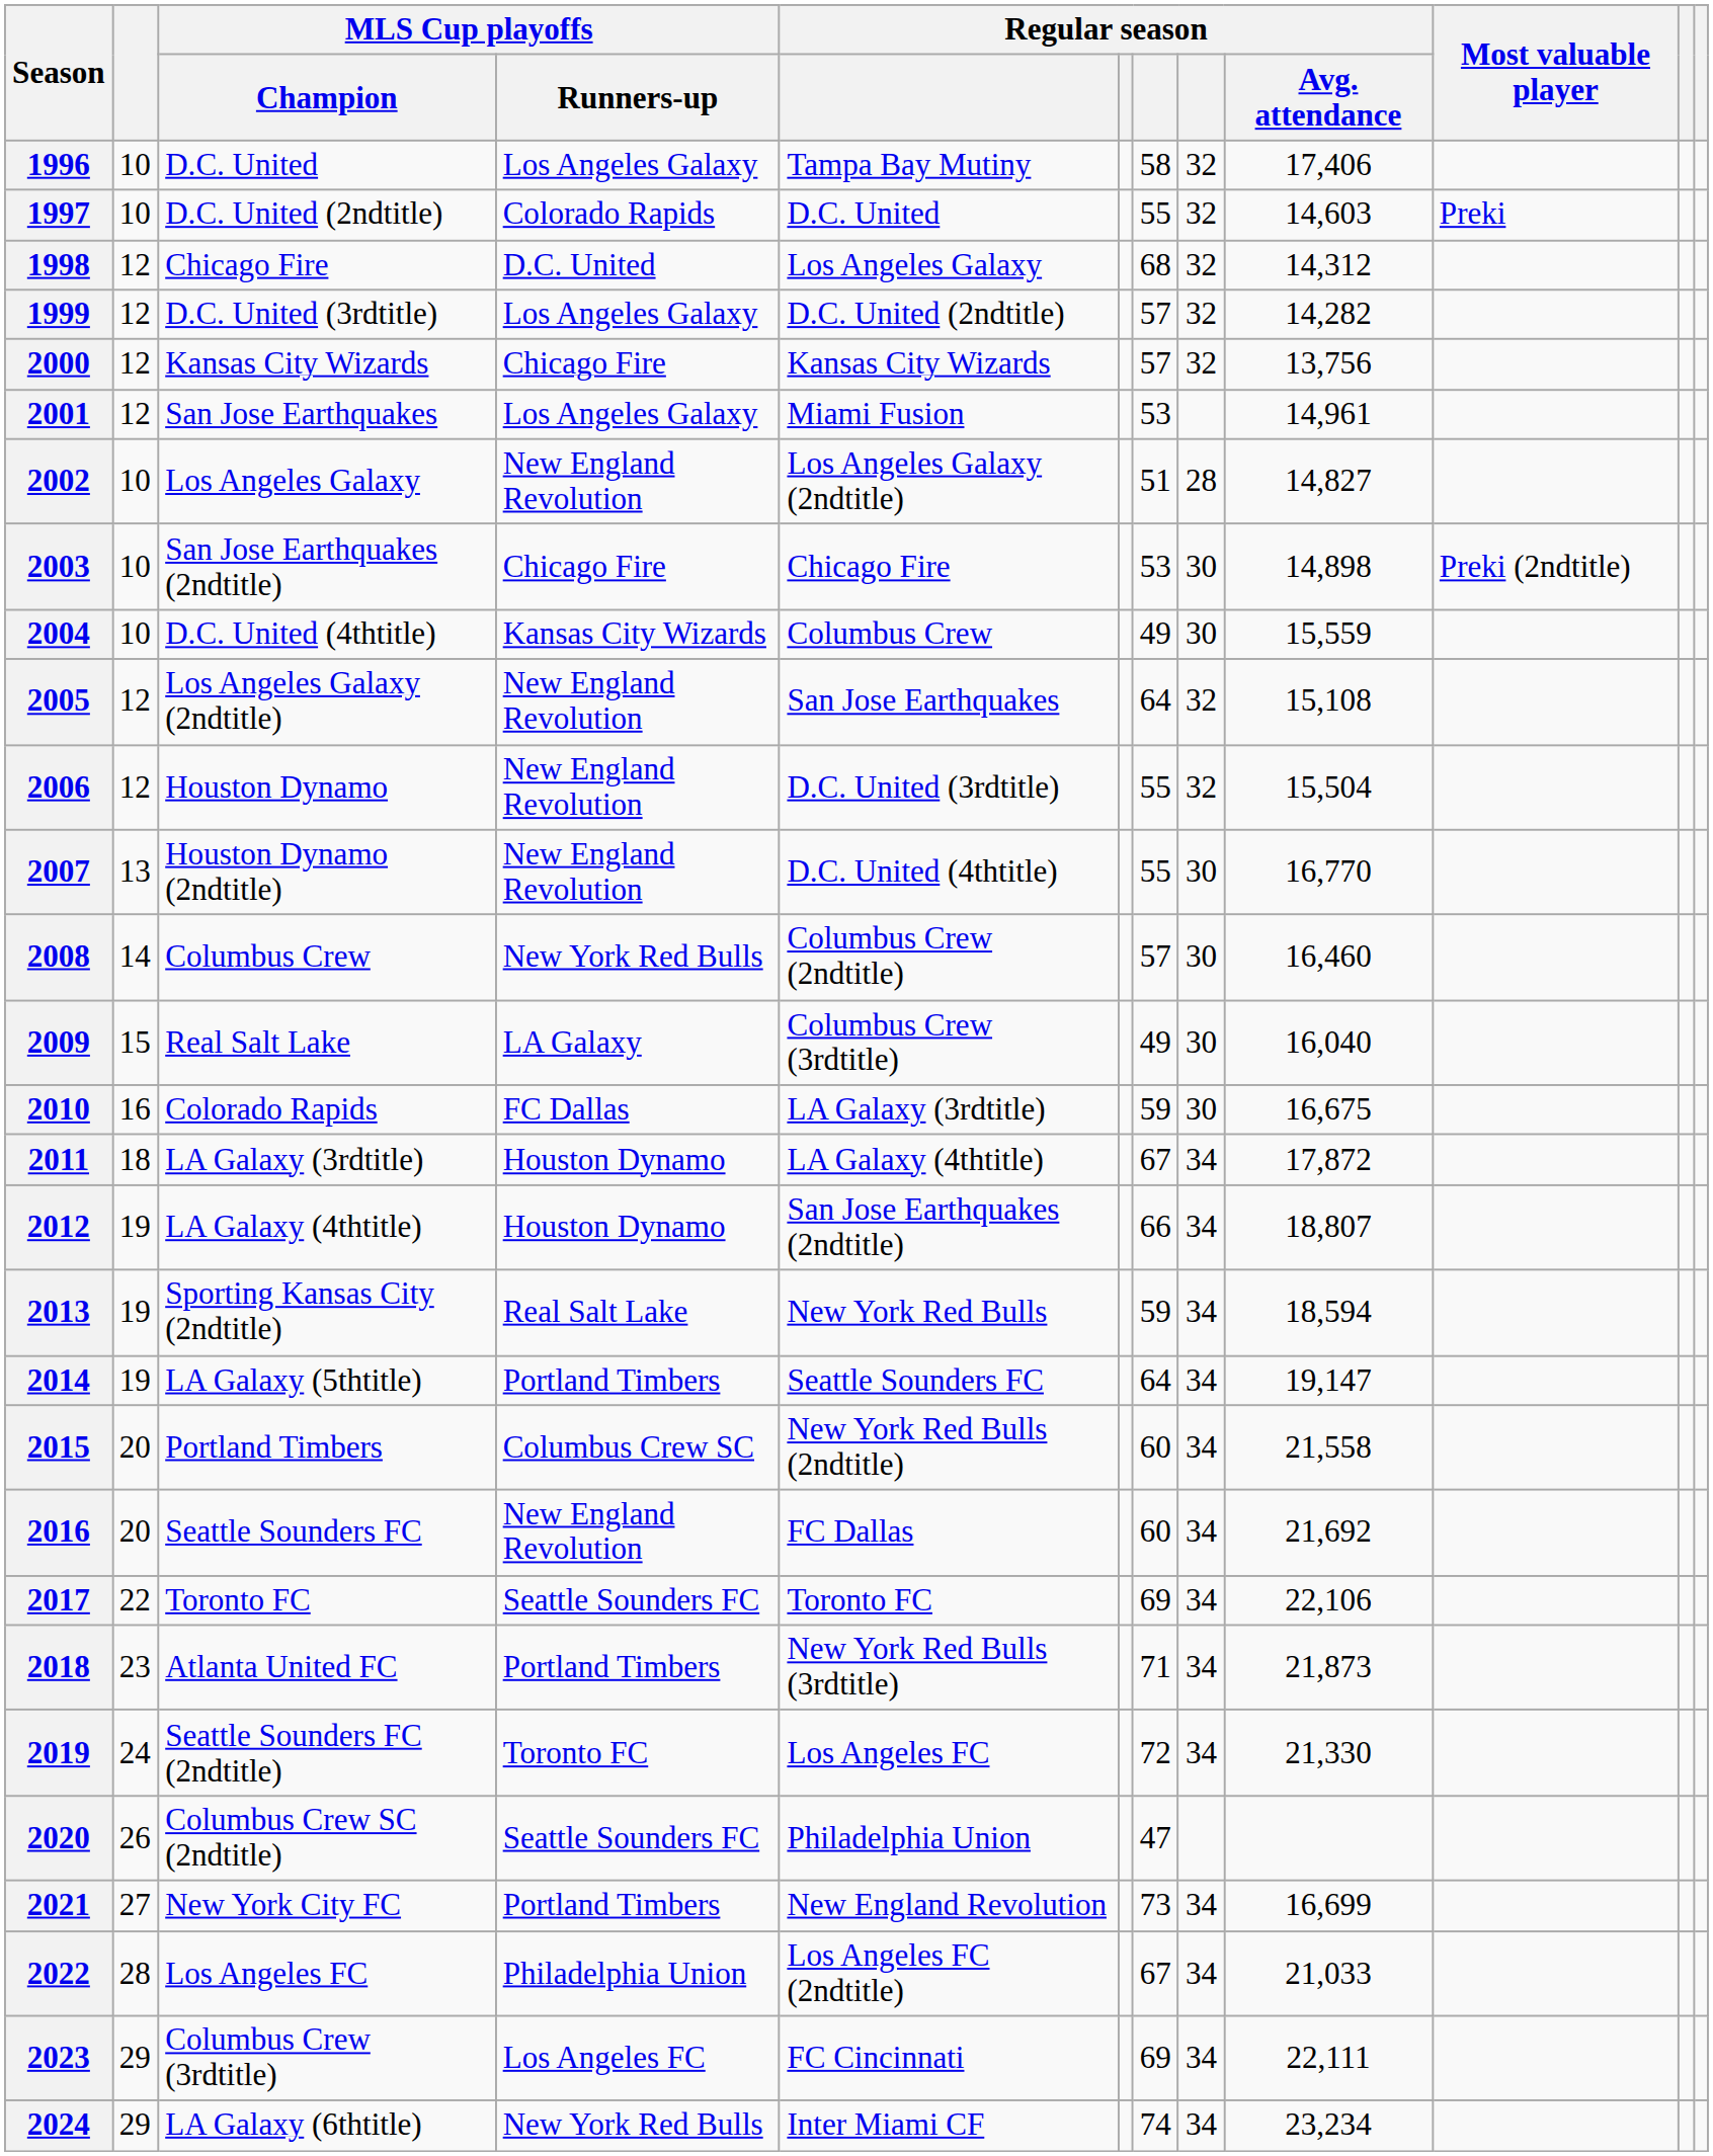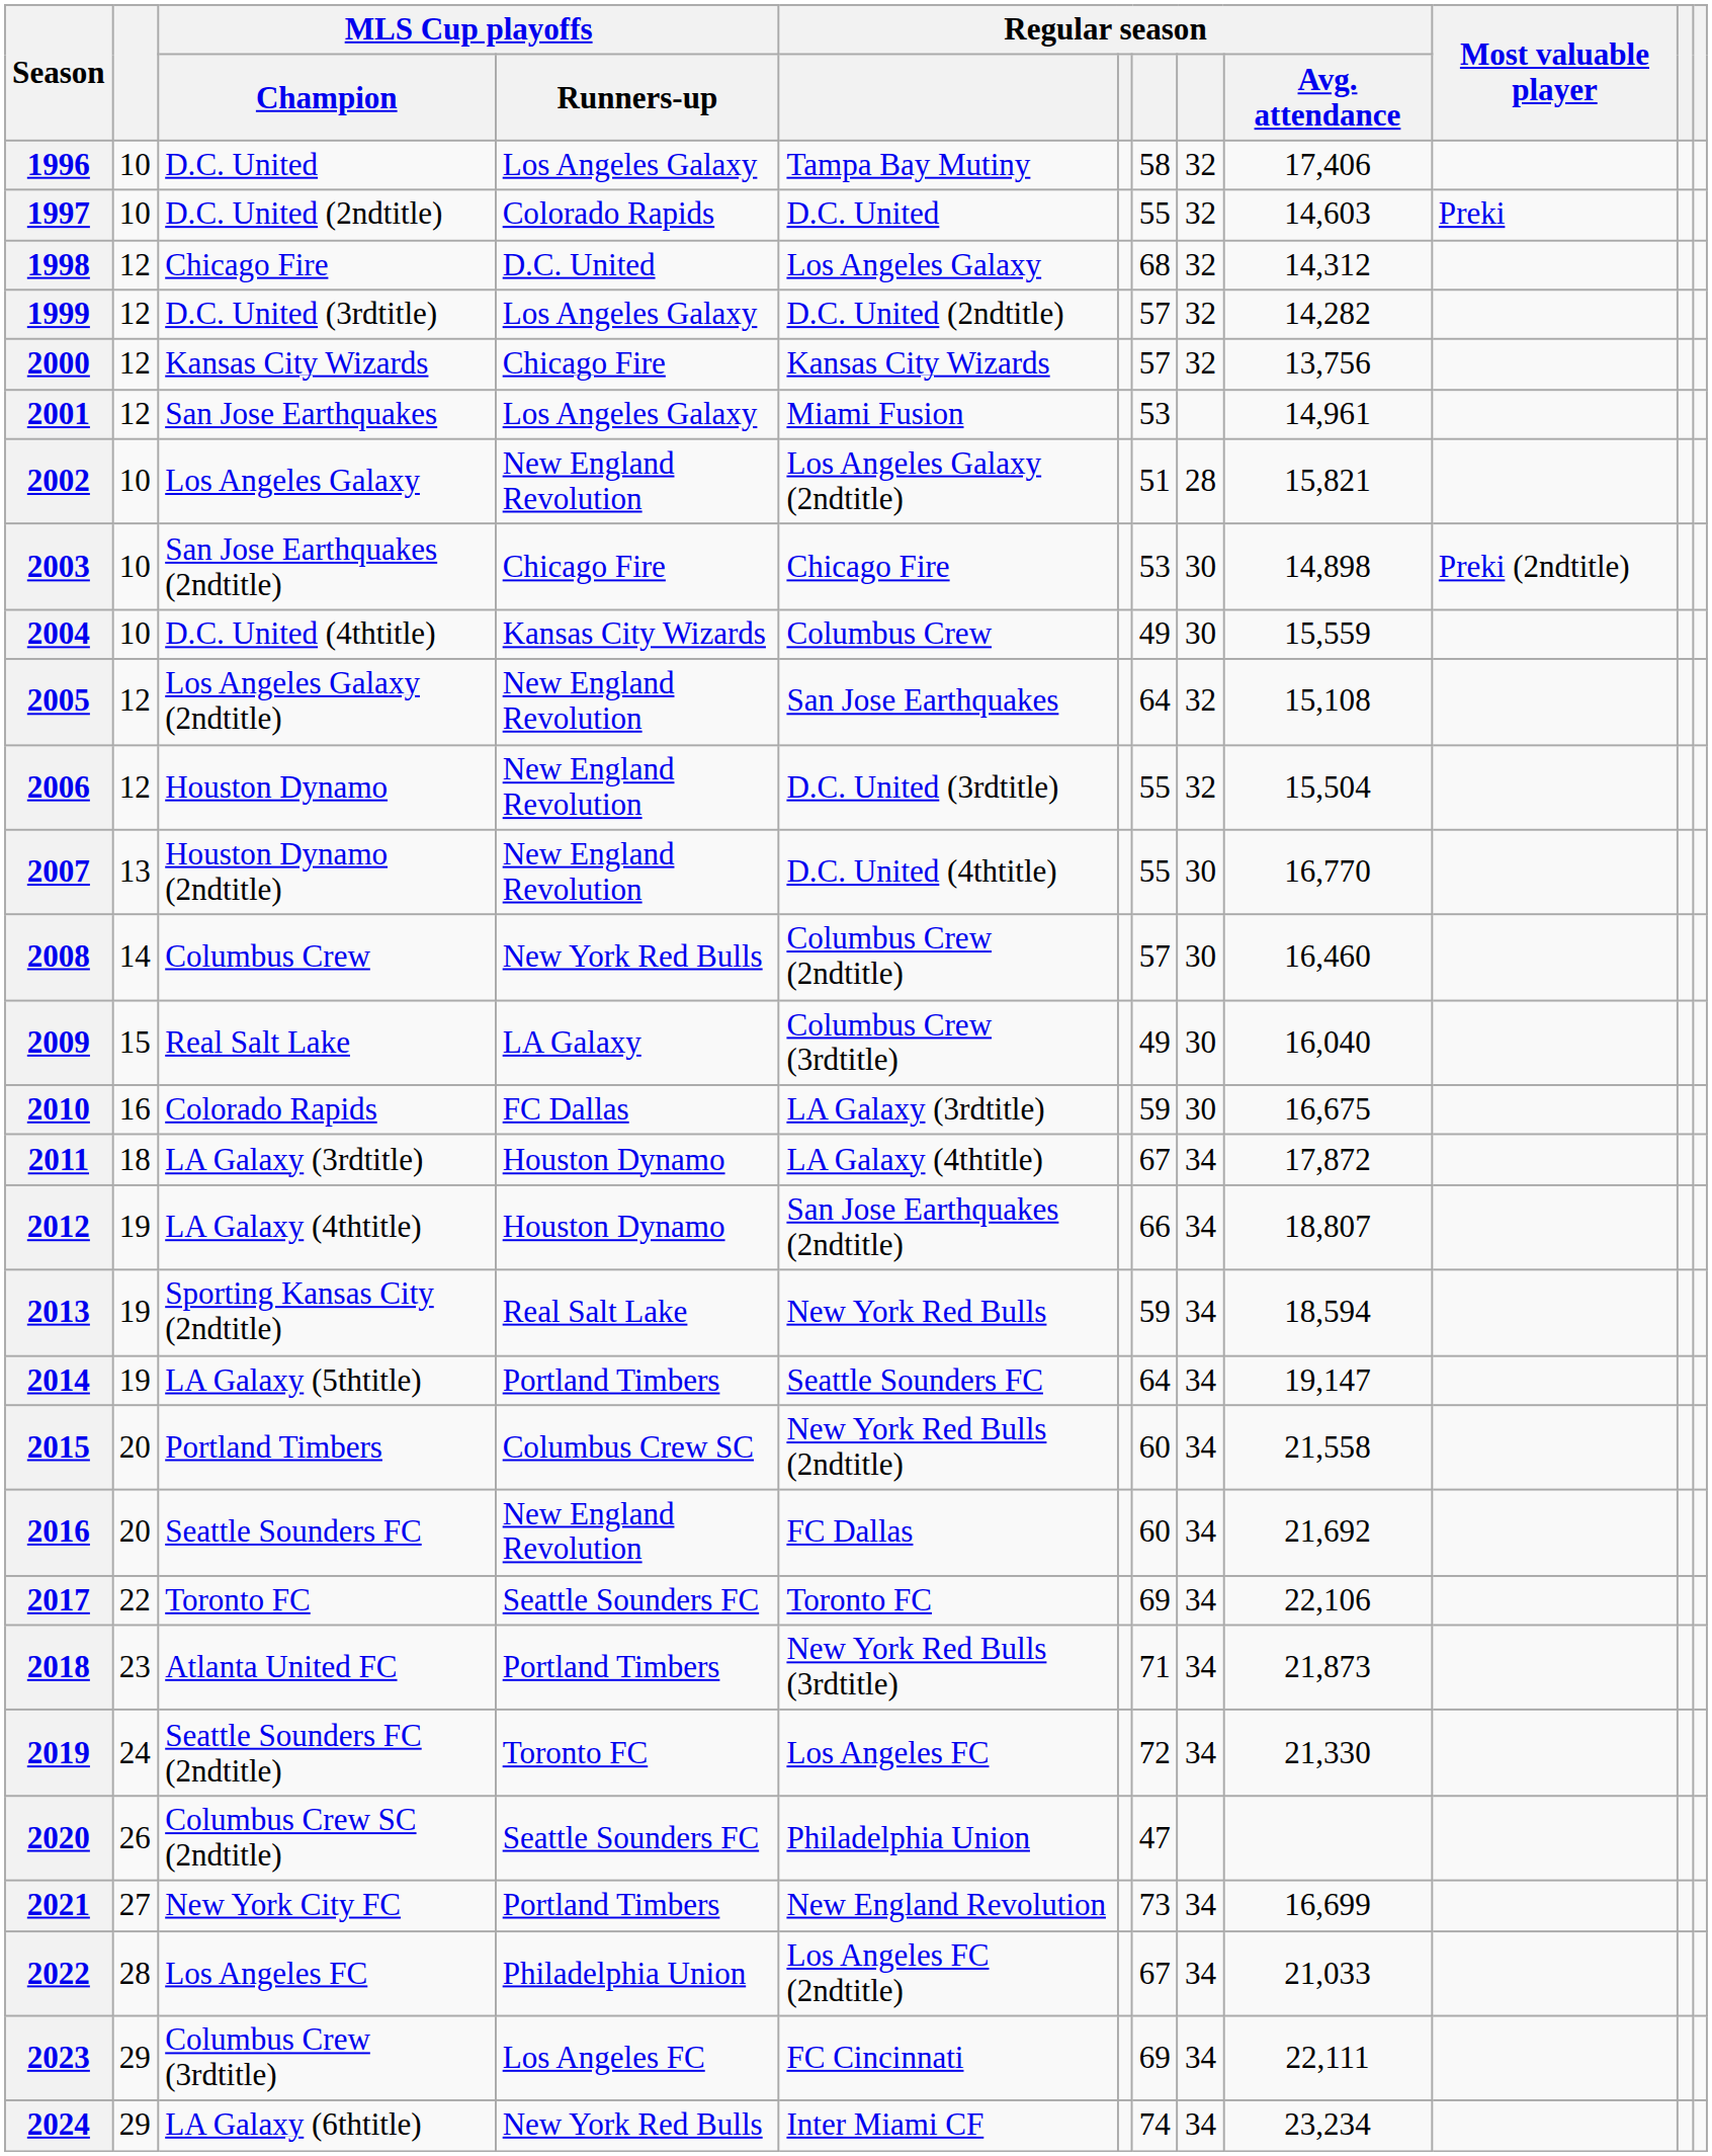2002 | Regular season / Avg. attendance: 14,827 -> 15,821
